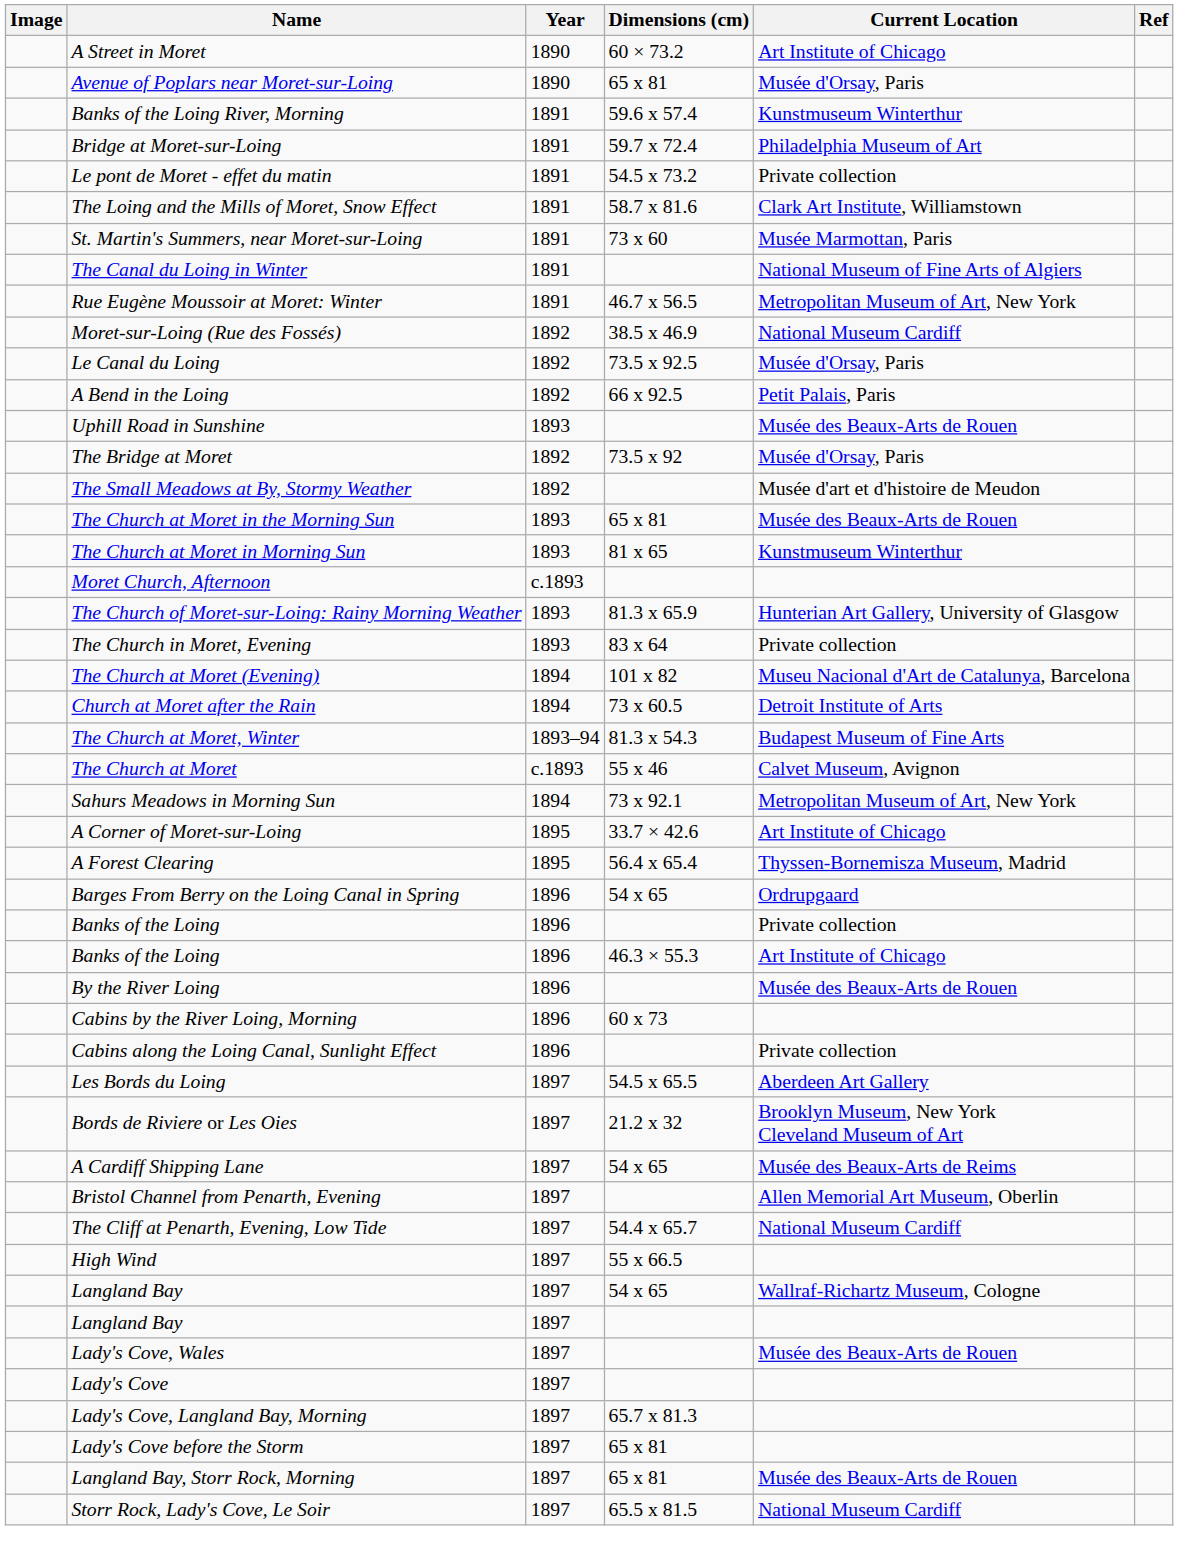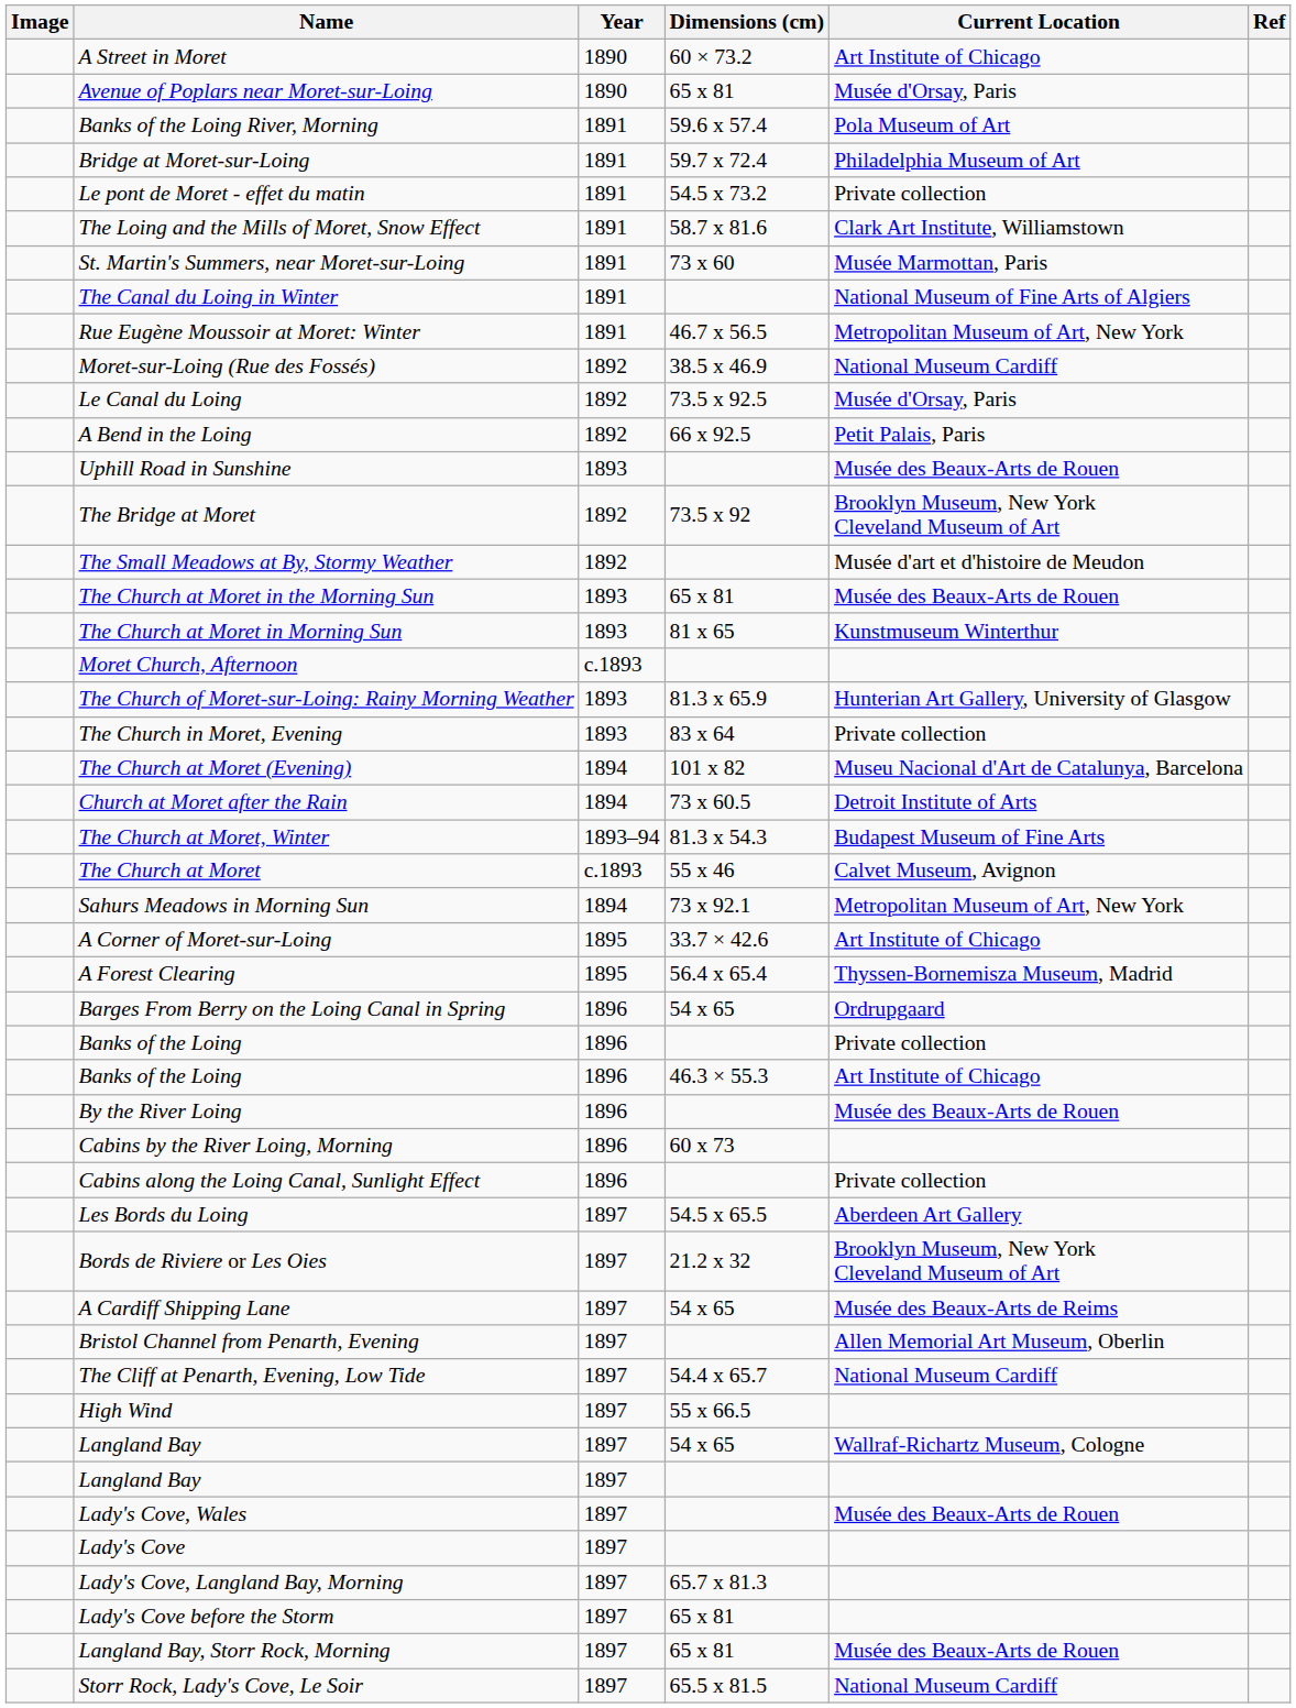Banks of the Loing River, Morning | Current Location: Kunstmuseum Winterthur -> Pola Museum of Art
The Bridge at Moret | Current Location: Musée d'Orsay, Paris -> Brooklyn Museum, New York Cleveland Museum of Art
